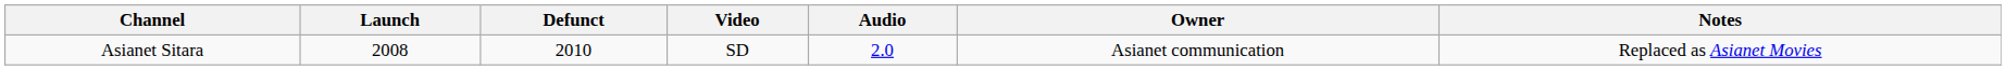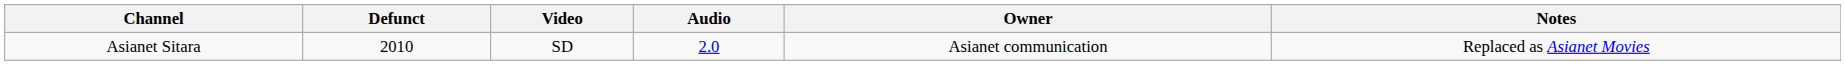- column: Launch | 2008
